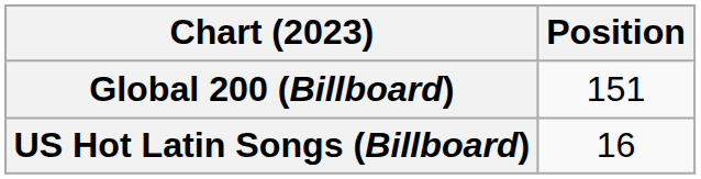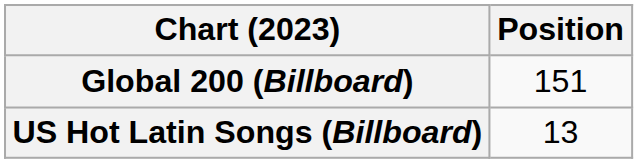US Hot Latin Songs (Billboard) | Position: 16 -> 13
